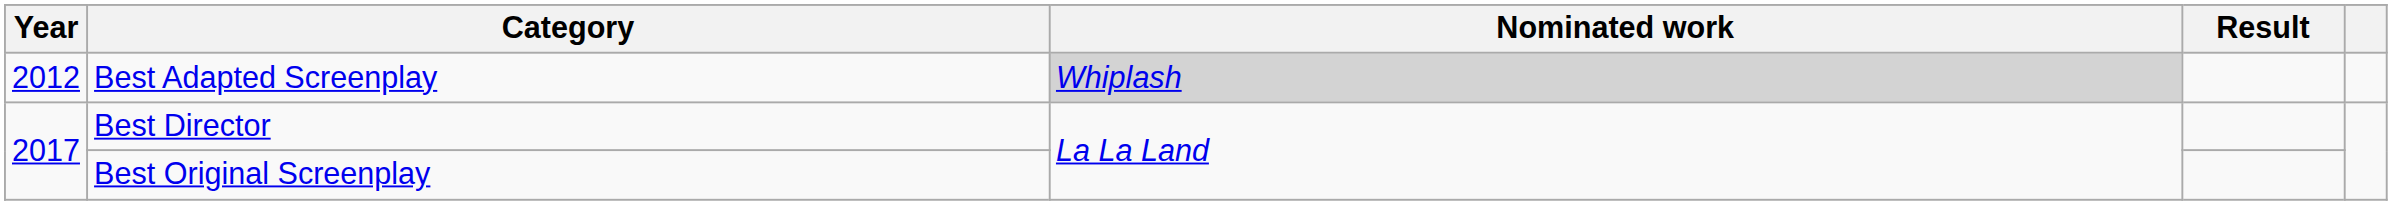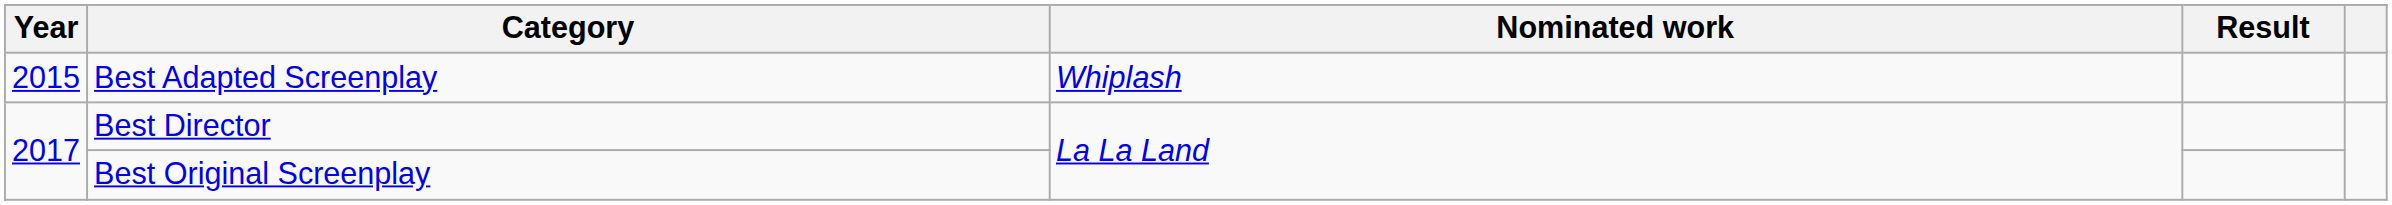Best Adapted Screenplay | Year: 2012 -> 2015
Best Adapted Screenplay | Nominated work: lightgrey background -> no background
